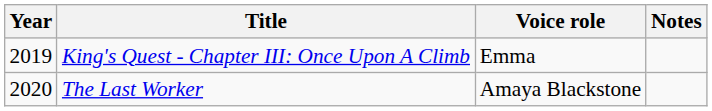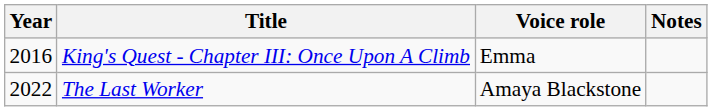King's Quest - Chapter III: Once Upon A Climb | Year: 2019 -> 2016
The Last Worker | Year: 2020 -> 2022
